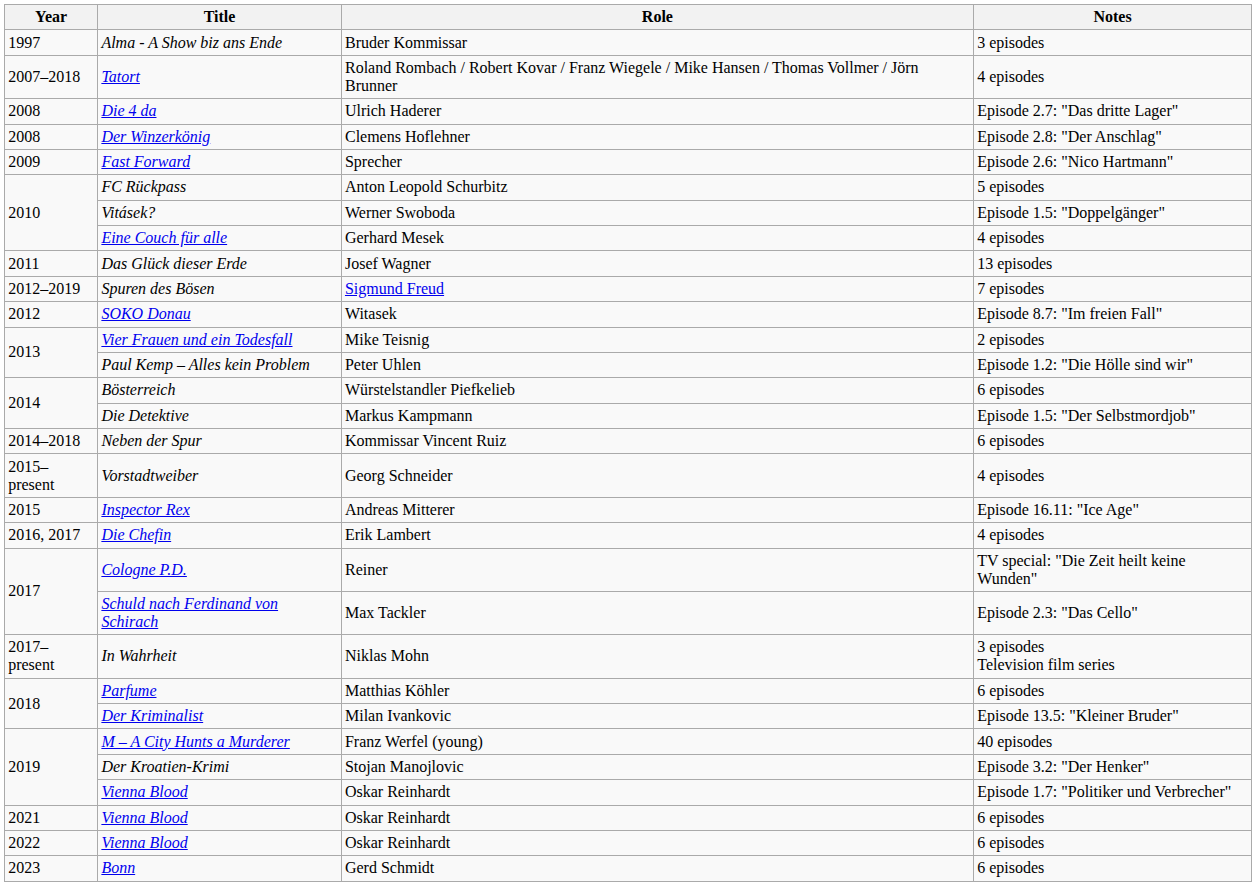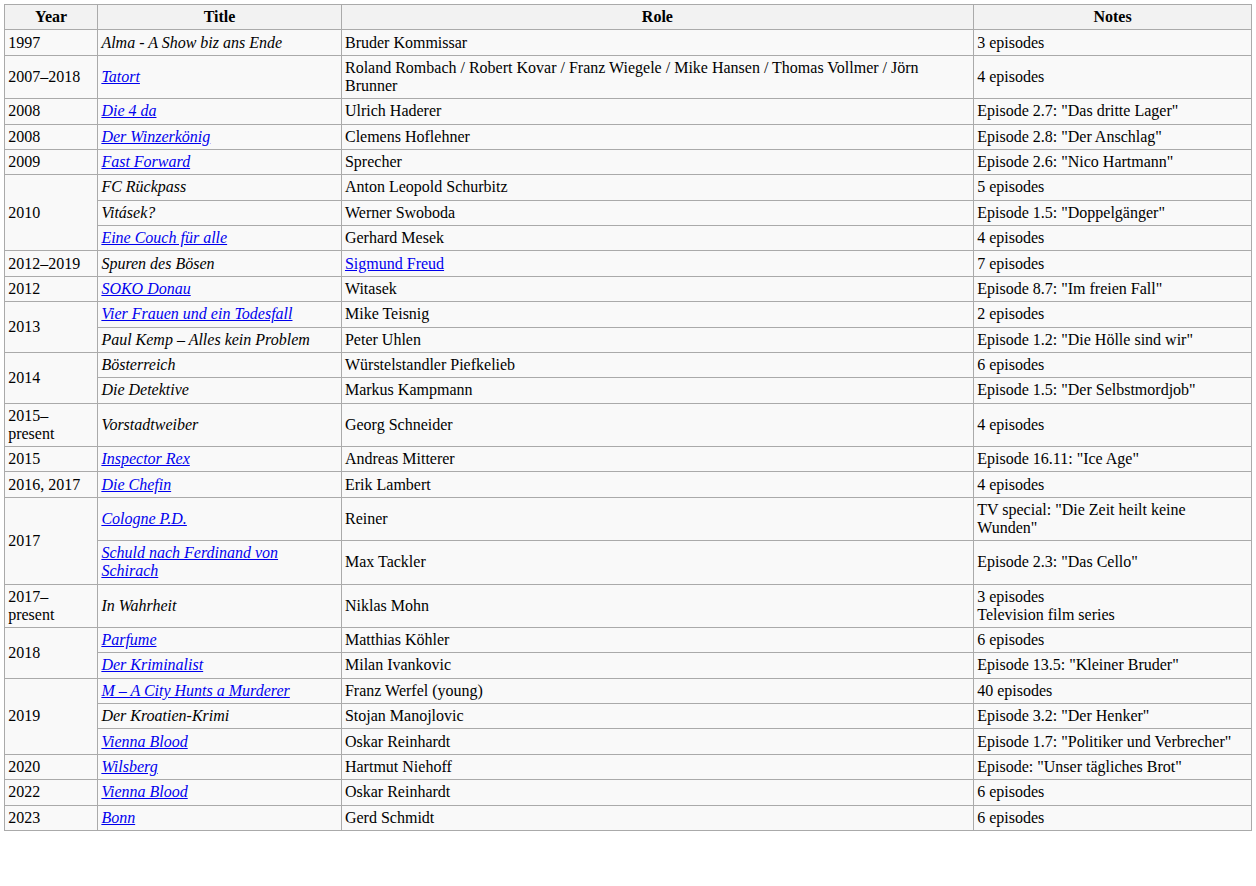- row: 2011 | Das Glück dieser Erde | Josef Wagner | 13 episodes
- row: 2014–2018 | Neben der Spur | Kommissar Vincent Ruiz | 6 episodes
+ row: 2020 | Wilsberg | Hartmut Niehoff | Episode: "Unser tägliches Brot"
- row: 2021 | Vienna Blood | Oskar Reinhardt | 6 episodes
